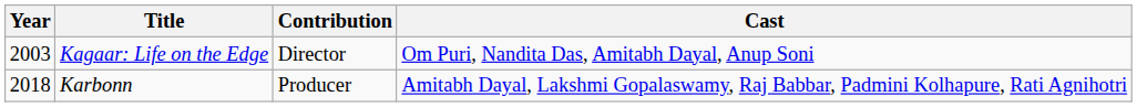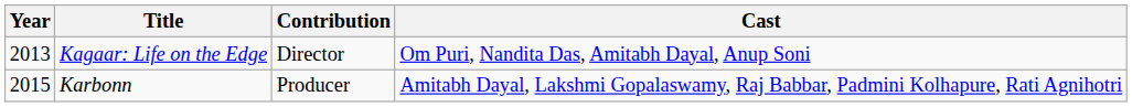Kagaar: Life on the Edge | Year: 2003 -> 2013
Karbonn | Year: 2018 -> 2015
